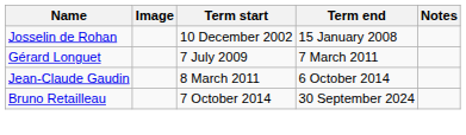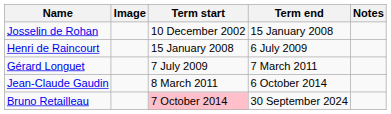+ row: Henri de Raincourt | 15 January 2008 | 6 July 2009
Bruno Retailleau | Term start: no background -> pink background
